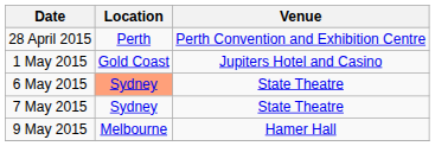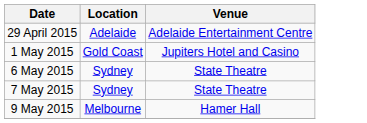- row: 28 April 2015 | Perth | Perth Convention and Exhibition Centre
+ row: 29 April 2015 | Adelaide | Adelaide Entertainment Centre
6 May 2015 | Location: lightsalmon background -> no background
